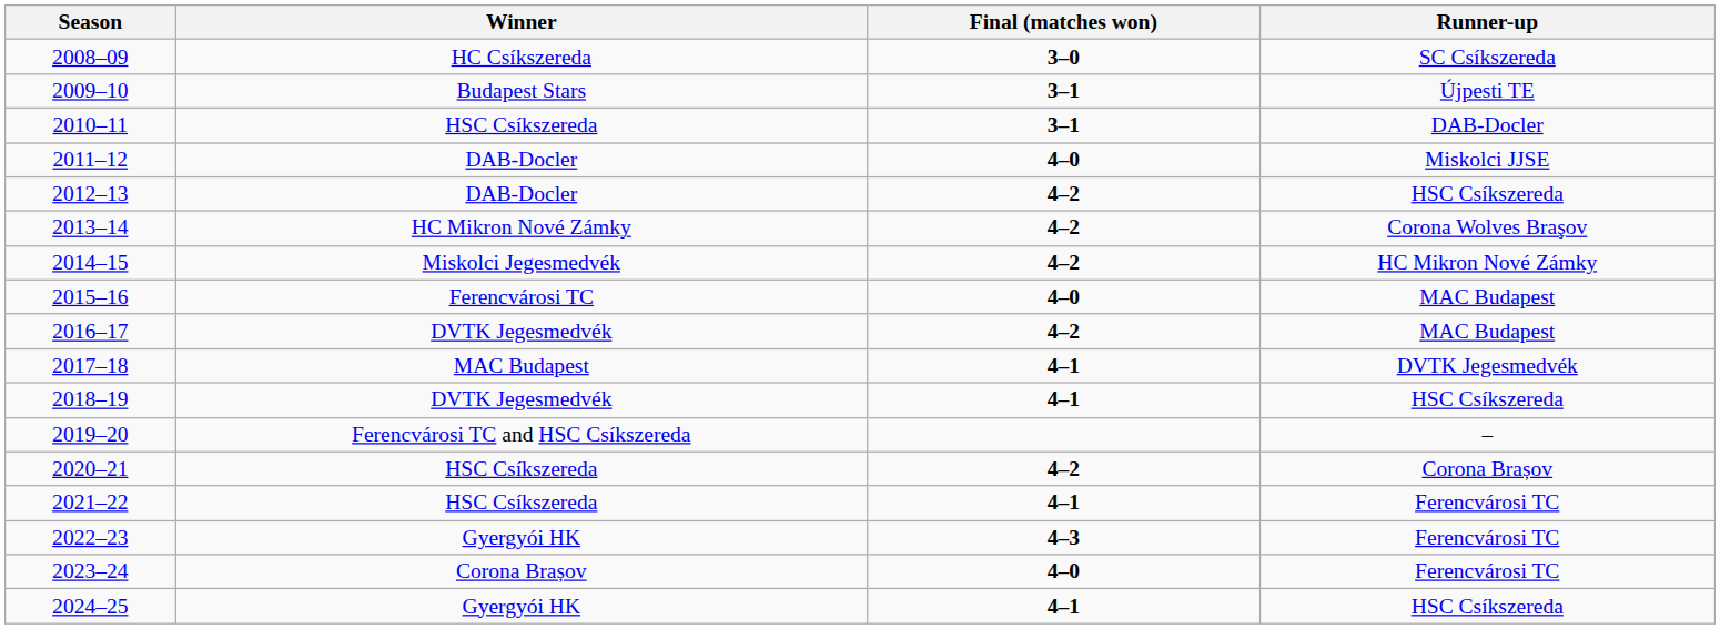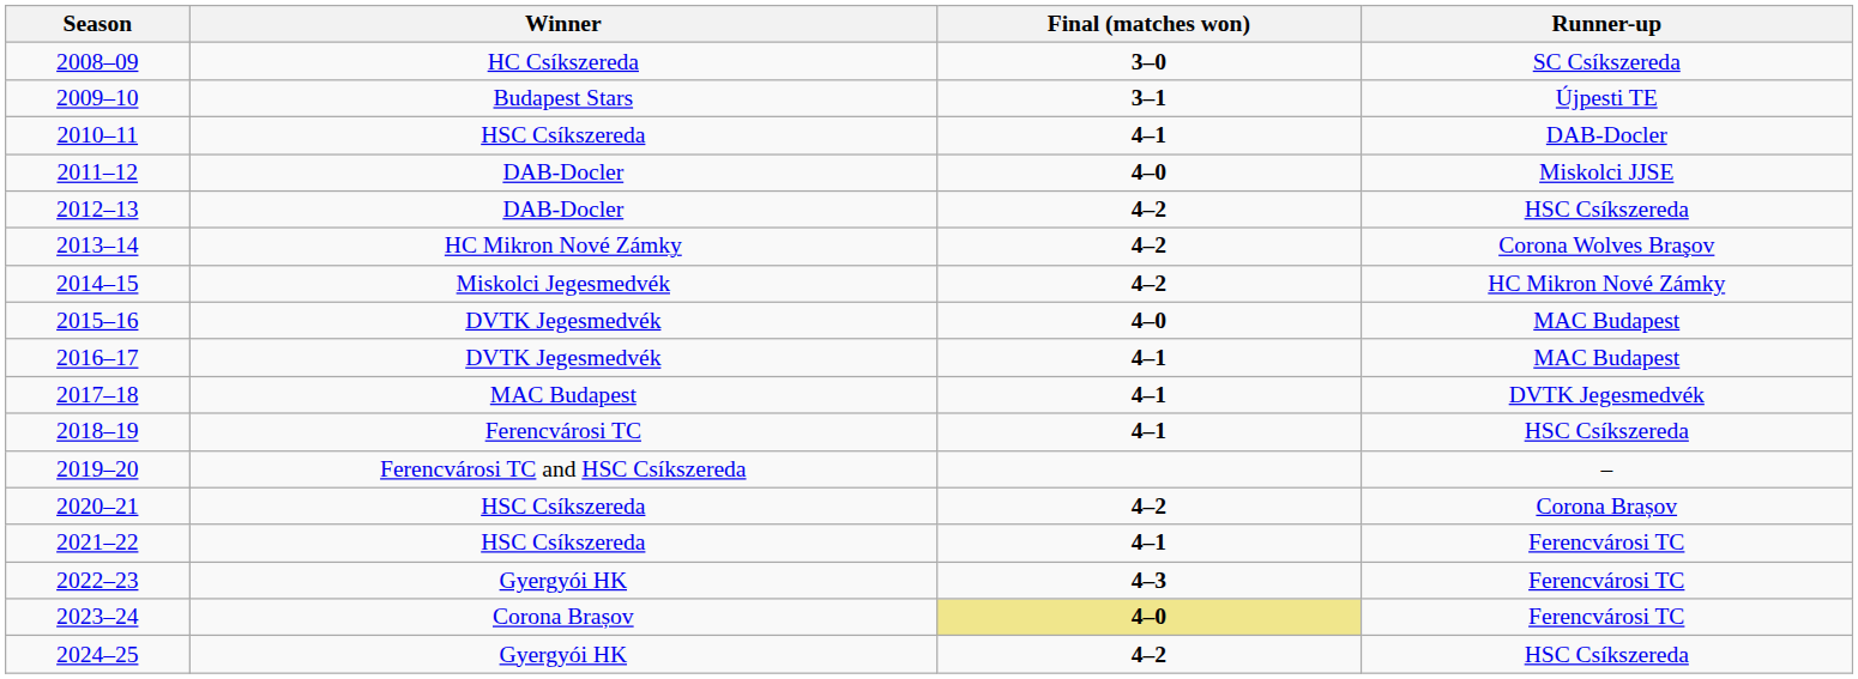2010–11 | Final (matches won): 3–1 -> 4–1
2015–16 | Winner: Ferencvárosi TC -> DVTK Jegesmedvék
2016–17 | Final (matches won): 4–2 -> 4–1
2018–19 | Winner: DVTK Jegesmedvék -> Ferencvárosi TC
2023–24 | Final (matches won): no background -> khaki background
2024–25 | Final (matches won): 4–1 -> 4–2
